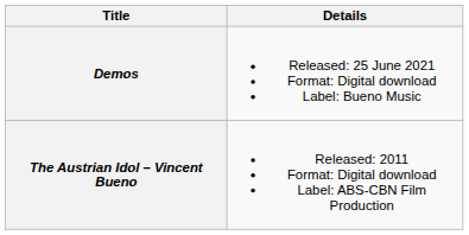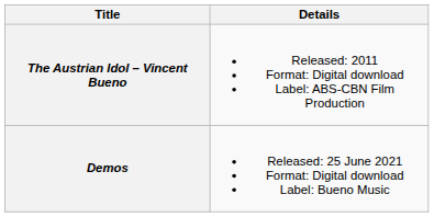rows swapped: The Austrian Idol – Vincent Bueno <-> Demos
